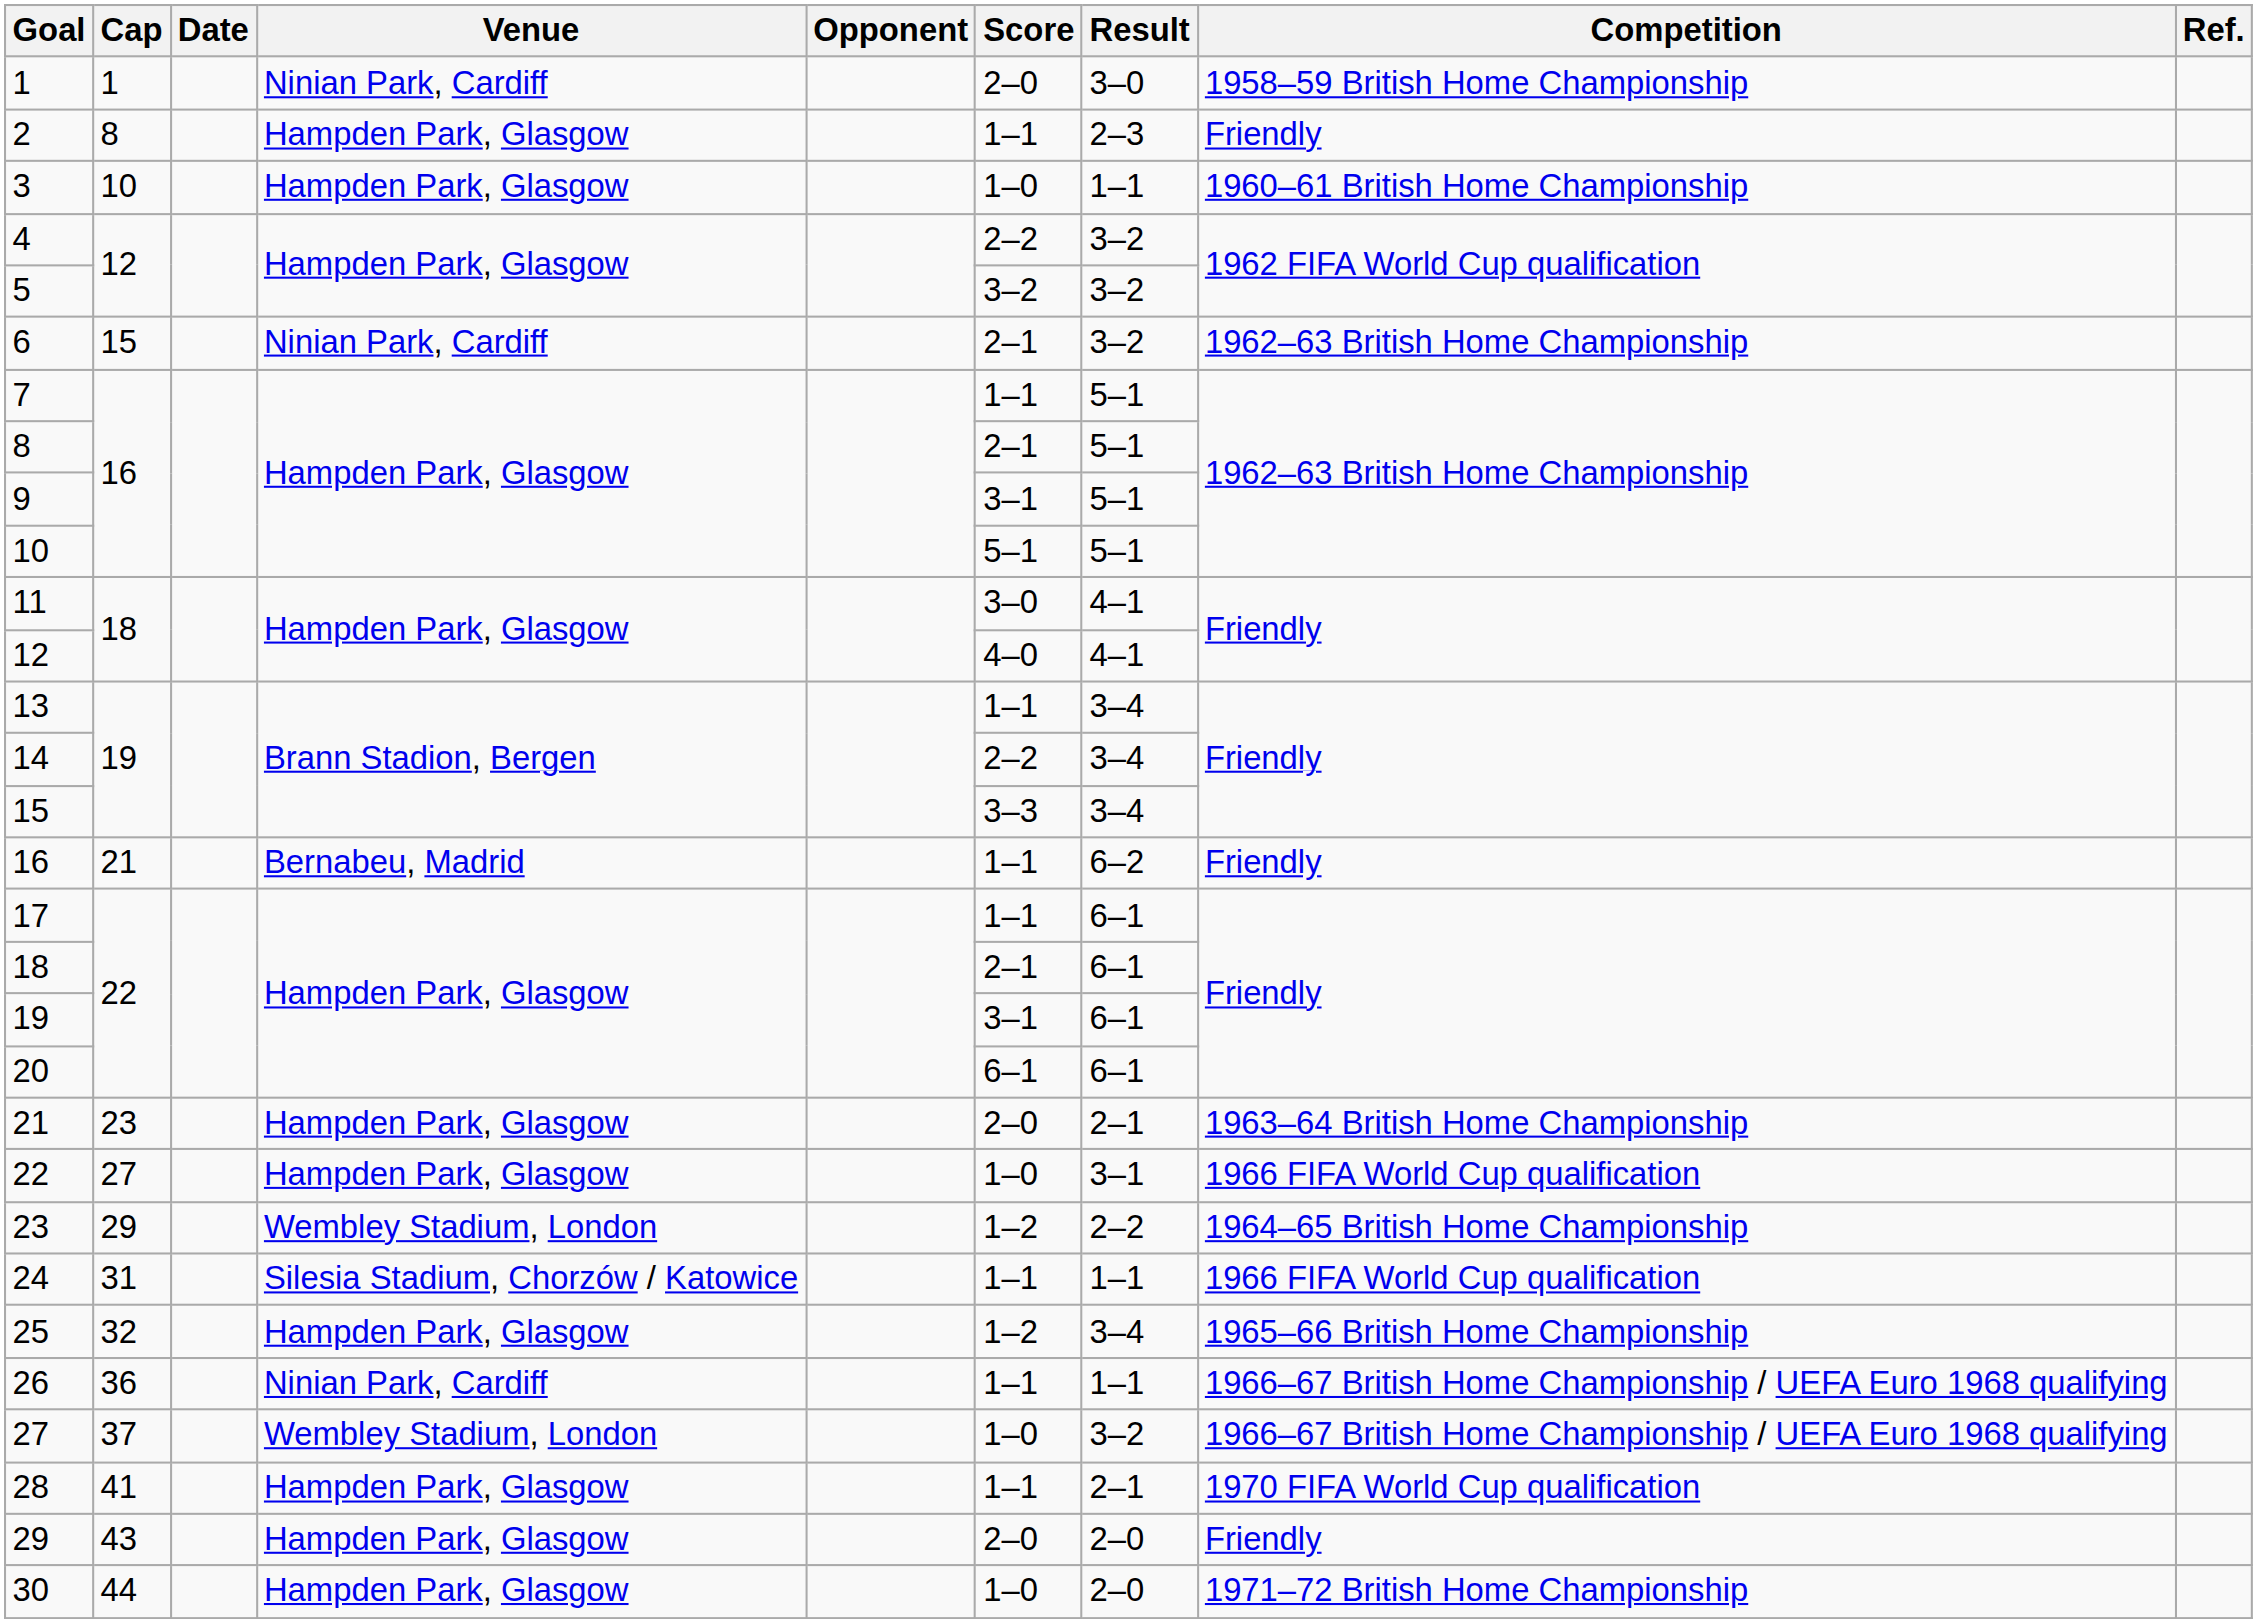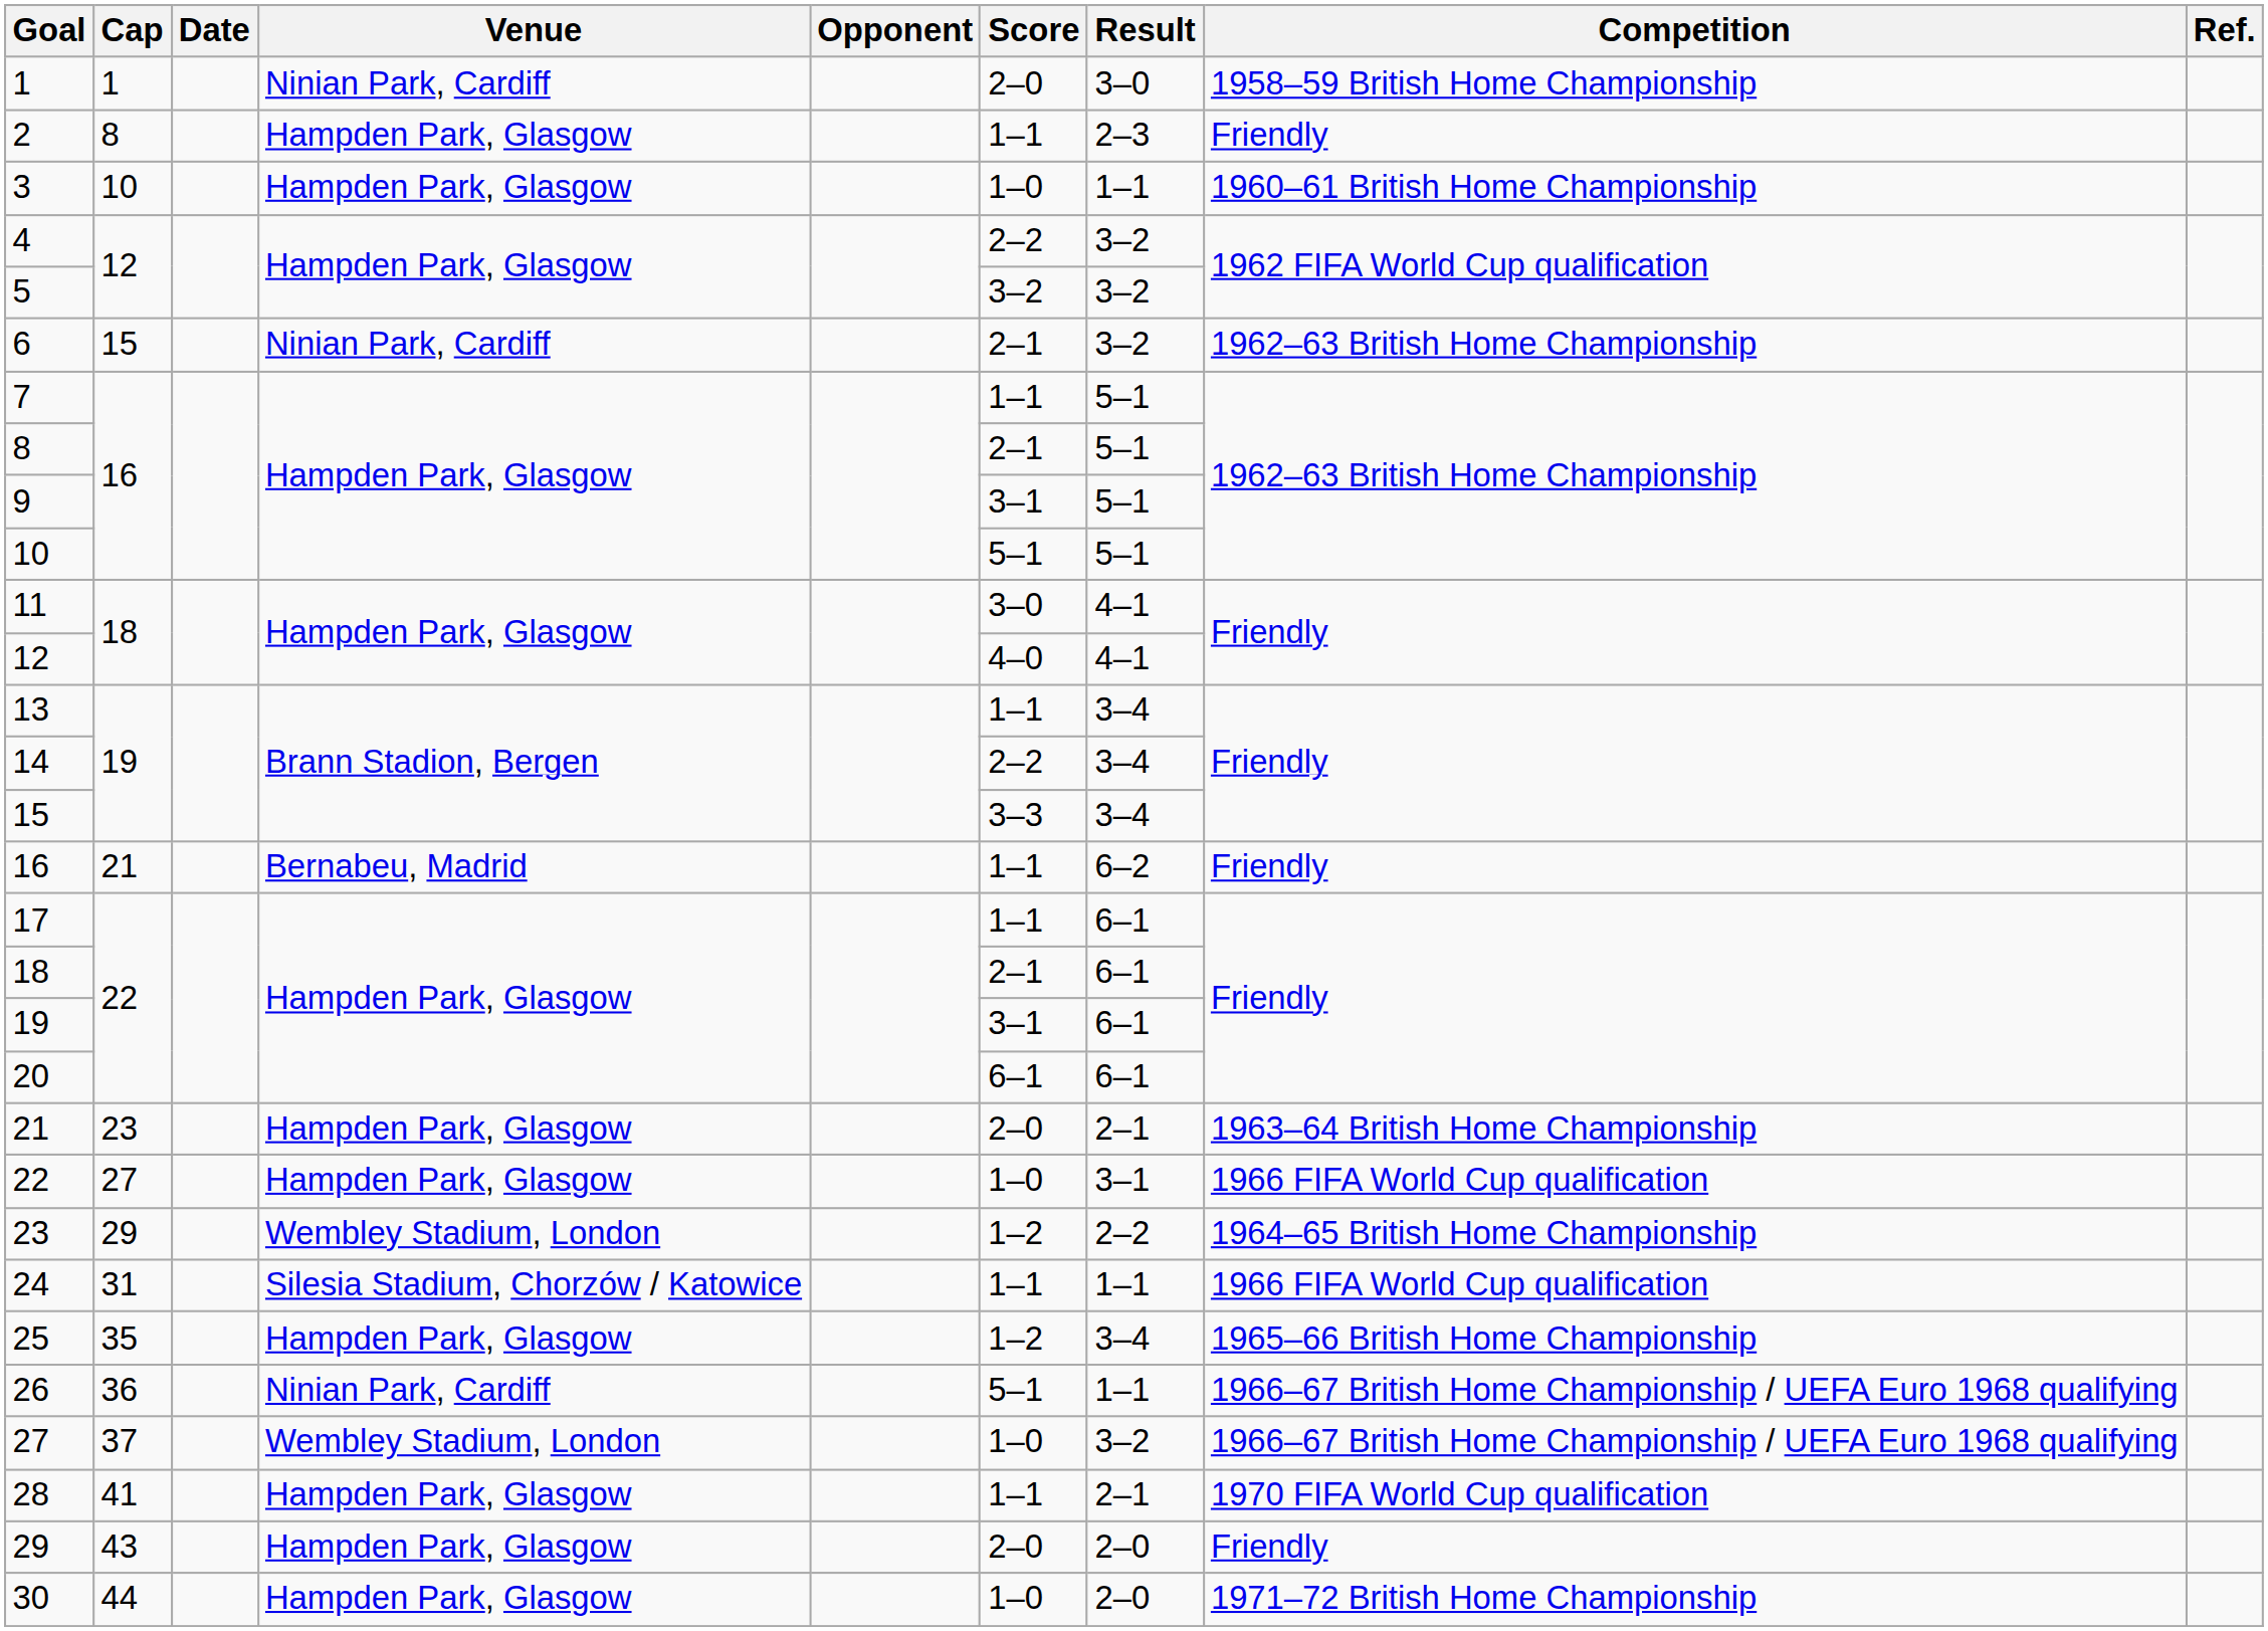25 | Cap: 32 -> 35
26 | Score: 1–1 -> 5–1
